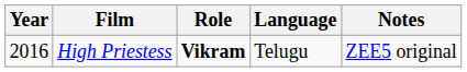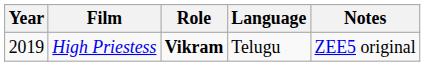High Priestess | Year: 2016 -> 2019
